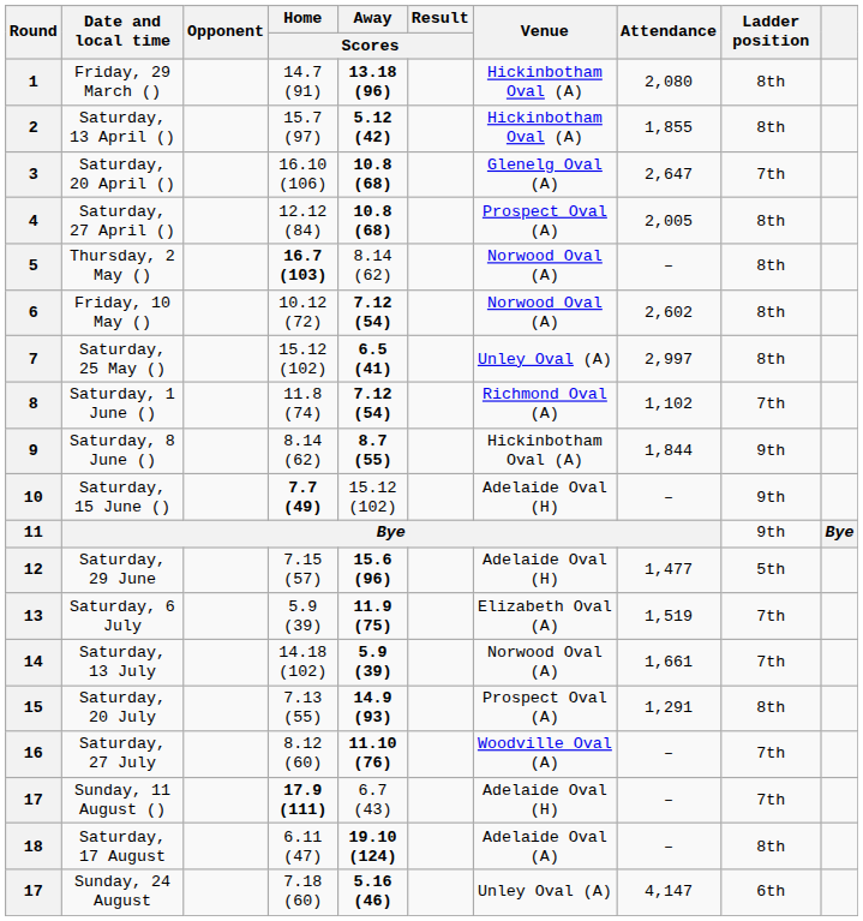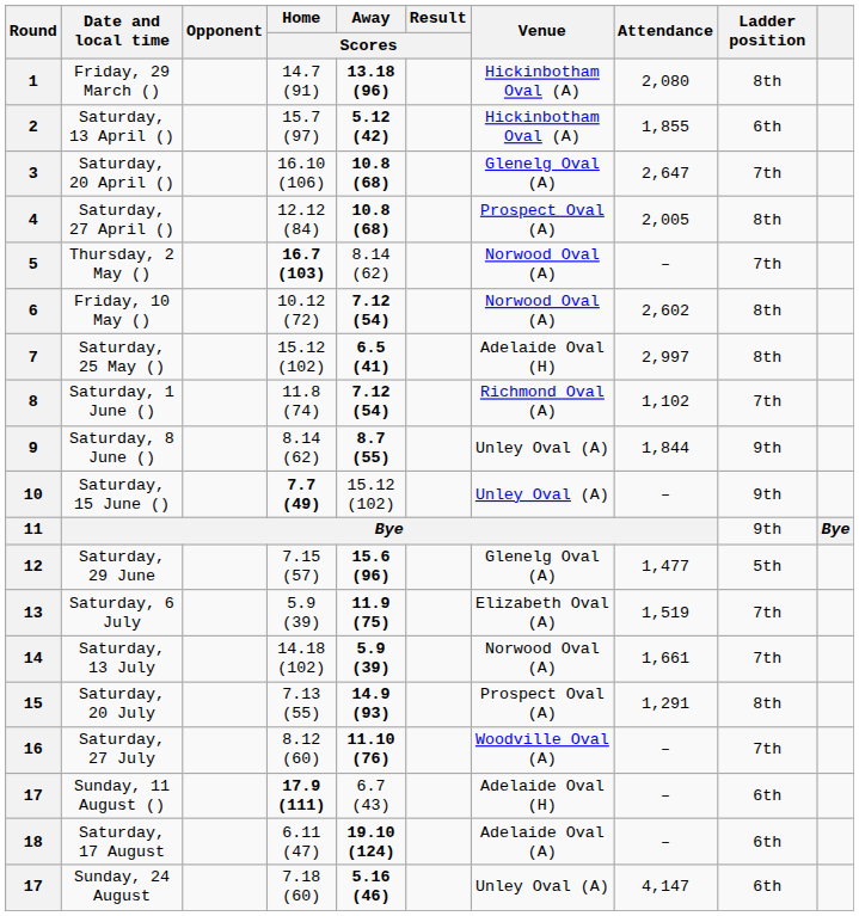2 | Ladder position: 8th -> 6th
5 | Ladder position: 8th -> 7th
7 | Venue: Unley Oval (A) -> Adelaide Oval (H)
9 | Venue: Hickinbotham Oval (A) -> Unley Oval (A)
10 | Venue: Adelaide Oval (H) -> Unley Oval (A)
12 | Venue: Adelaide Oval (H) -> Glenelg Oval (A)
17 / Sunday, 11 August () | Ladder position: 7th -> 6th
18 | Ladder position: 8th -> 6th
